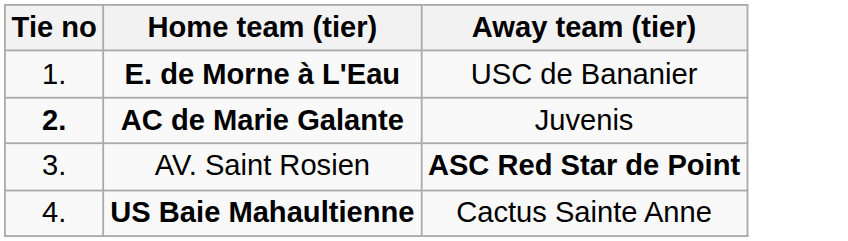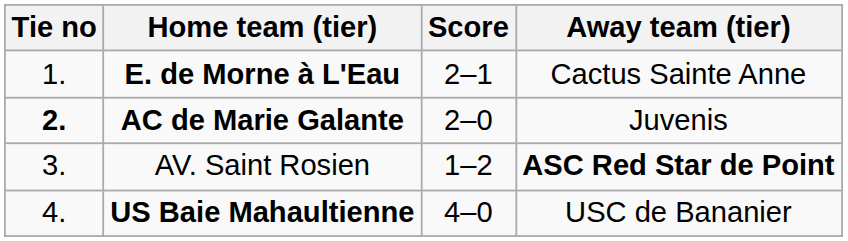+ column: Score | 2–1 | 2–0 | 1–2 | 4–0
E. de Morne à L'Eau | Away team (tier): USC de Bananier -> Cactus Sainte Anne
US Baie Mahaultienne | Away team (tier): Cactus Sainte Anne -> USC de Bananier
